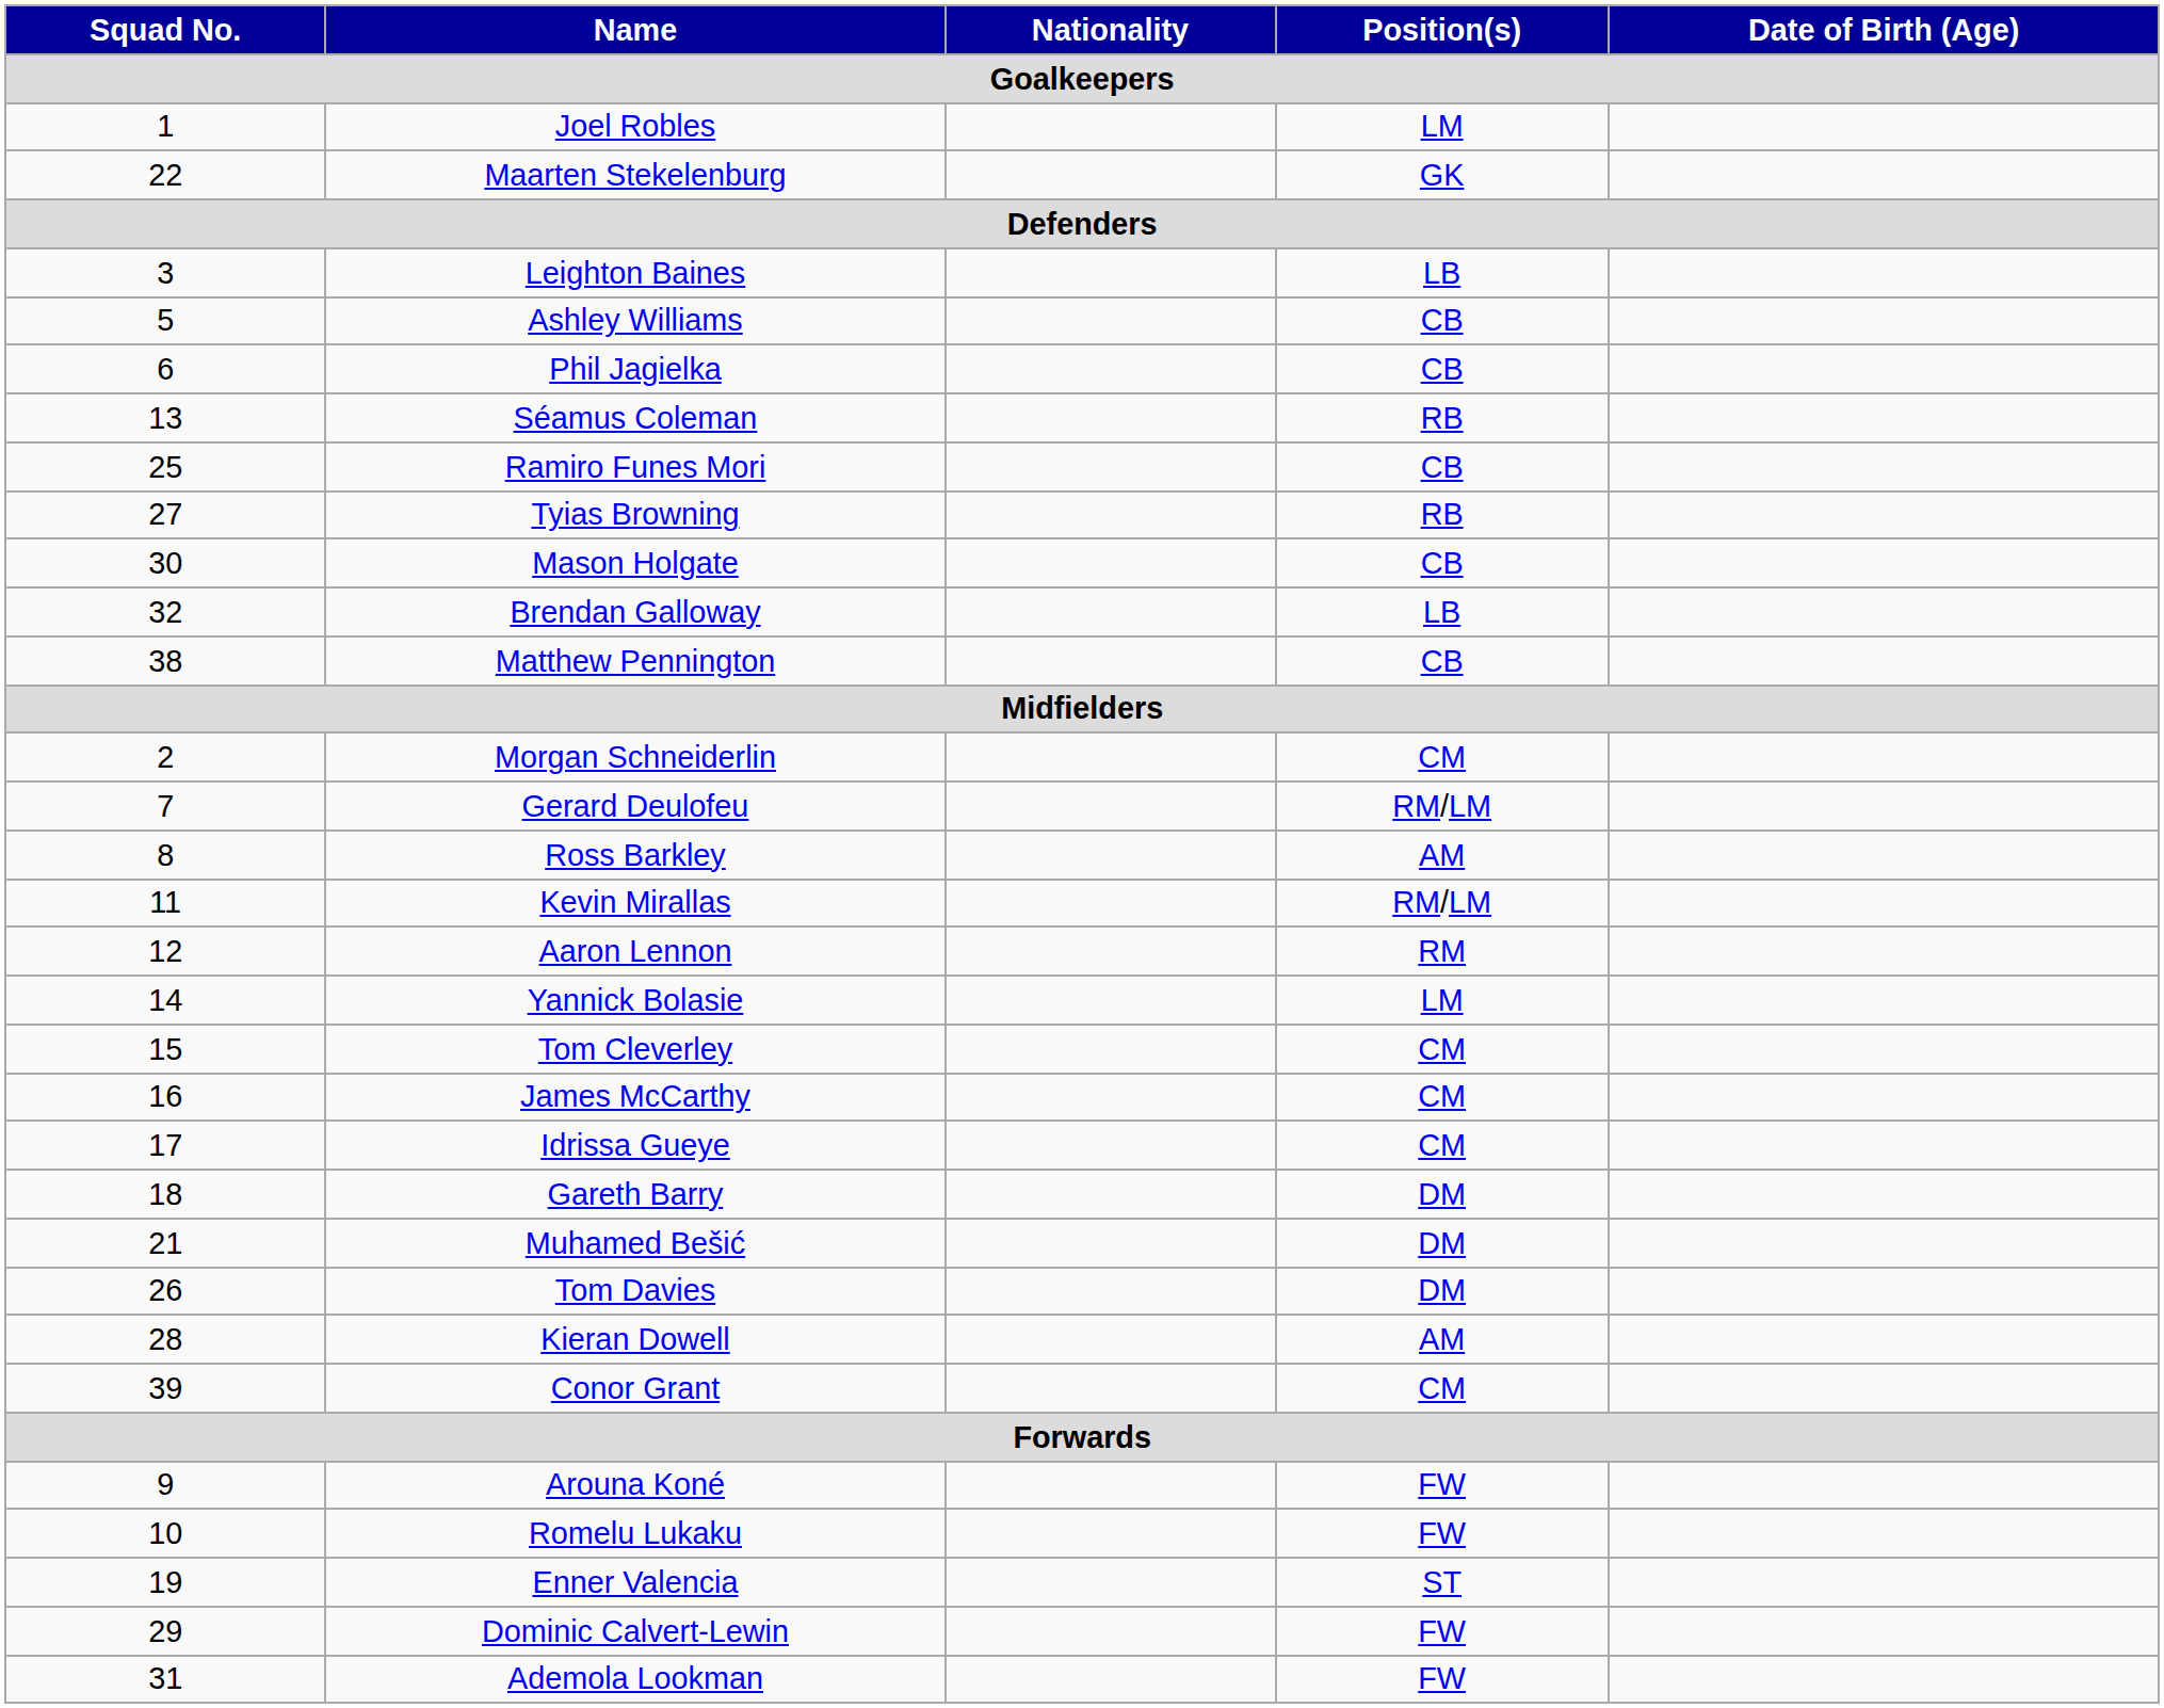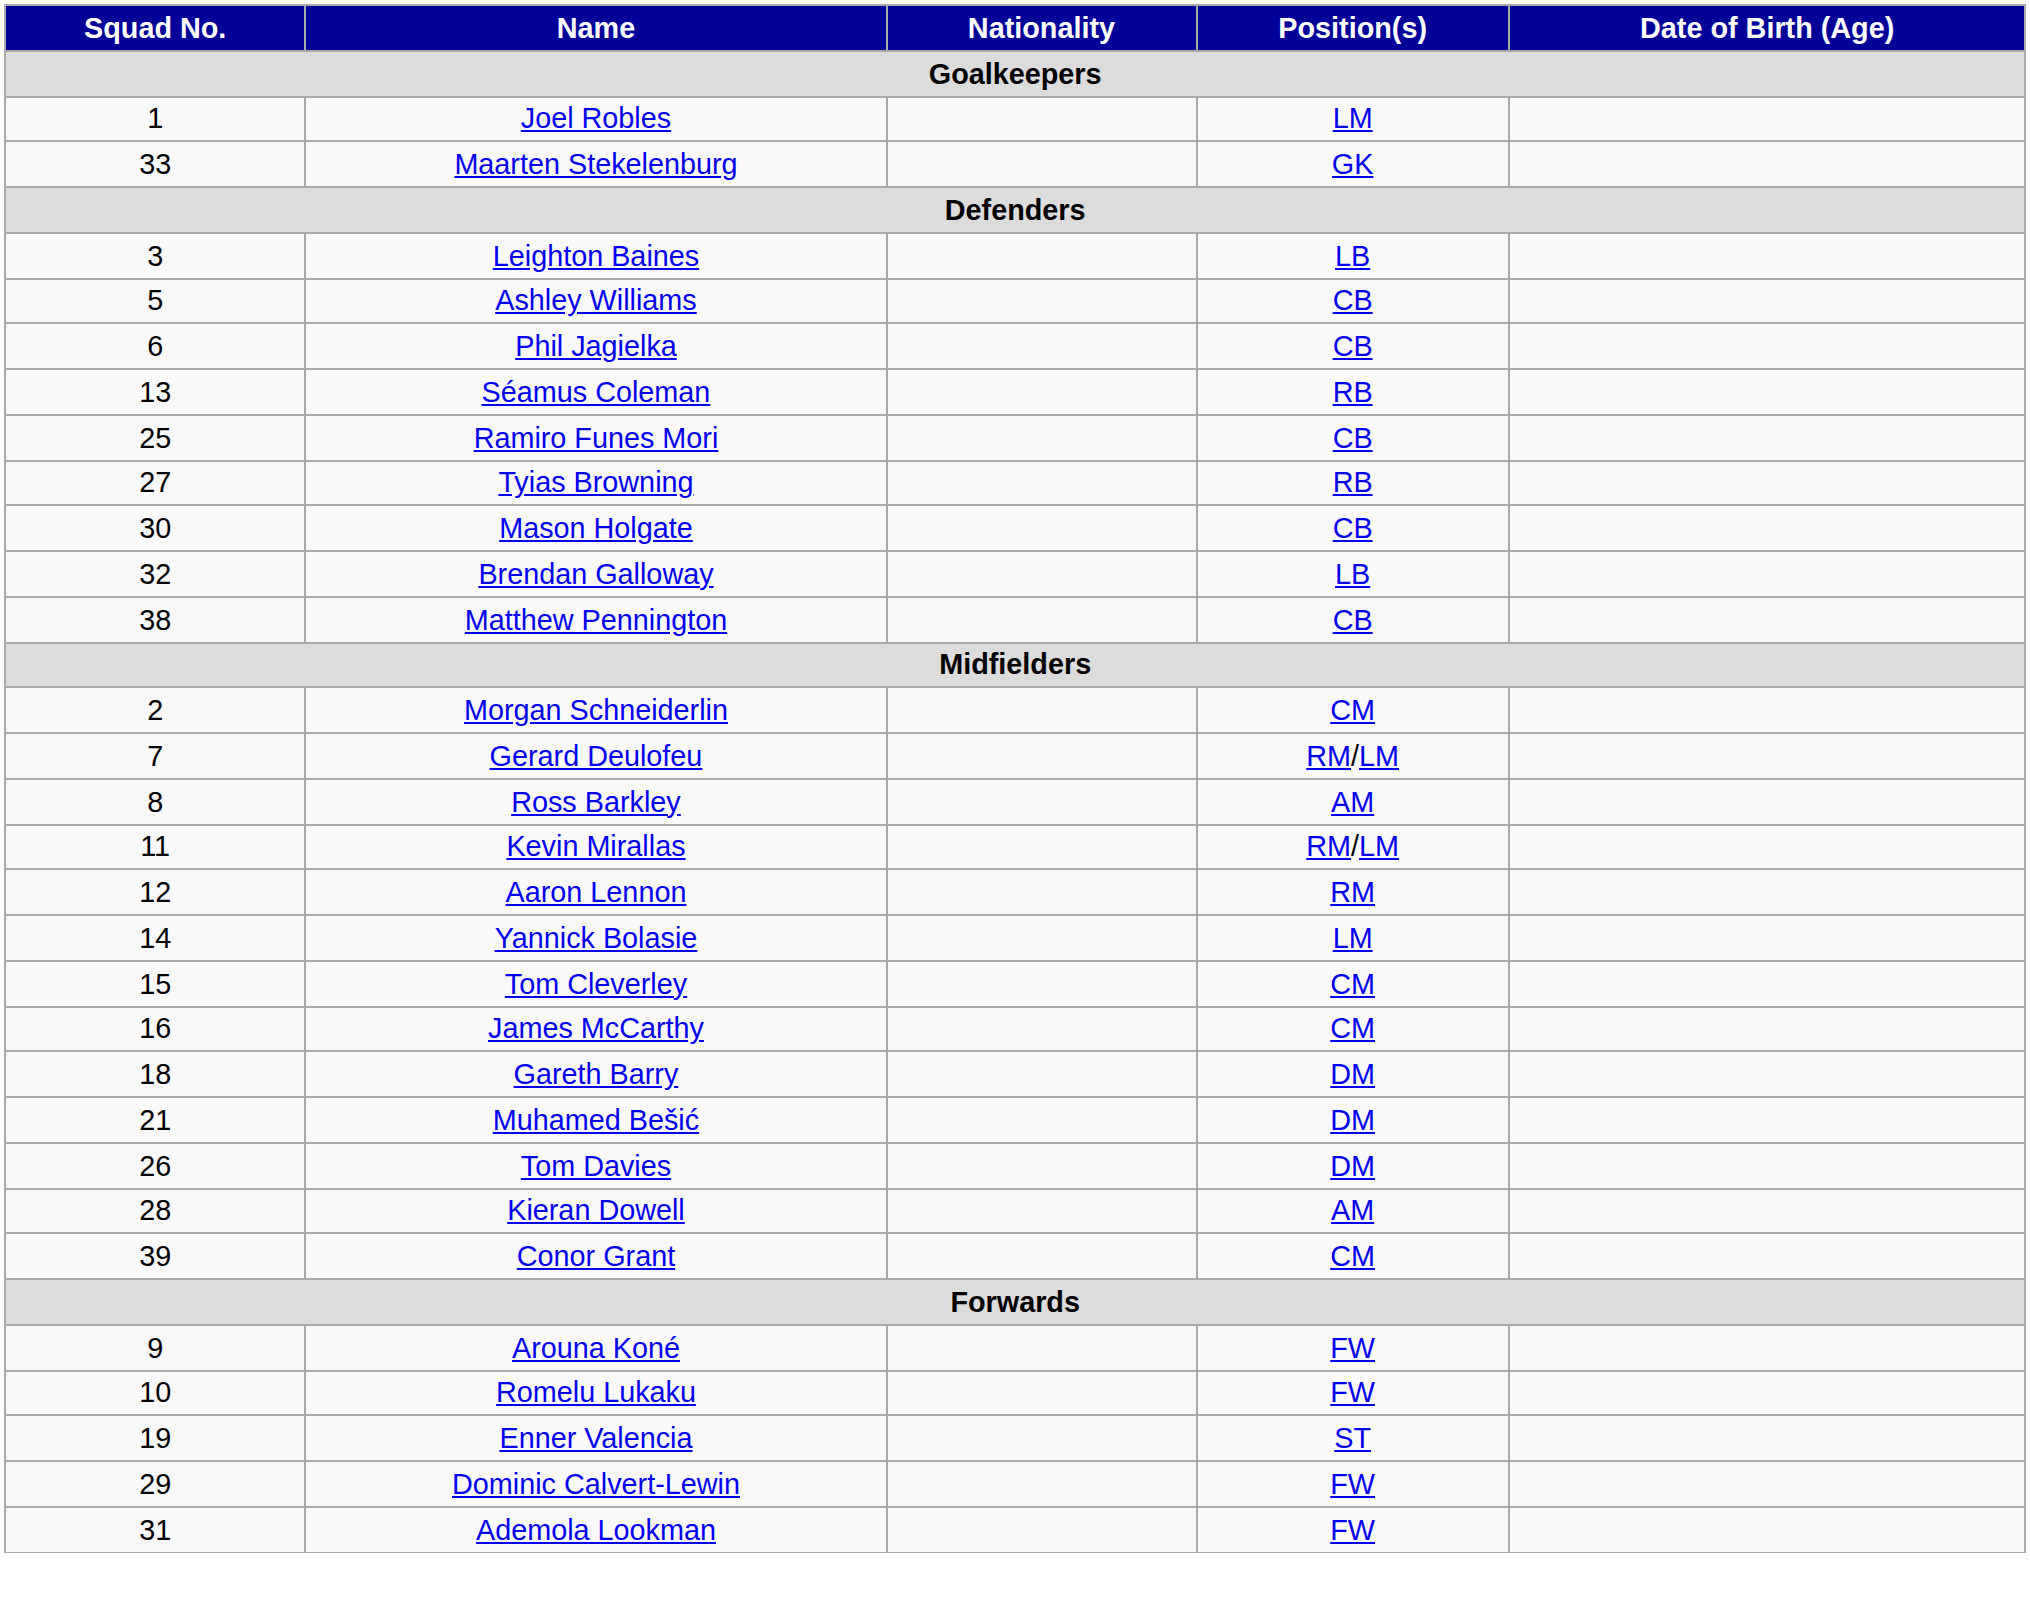Maarten Stekelenburg | Squad No.: 22 -> 33
- row: 17 | Idrissa Gueye | CM
